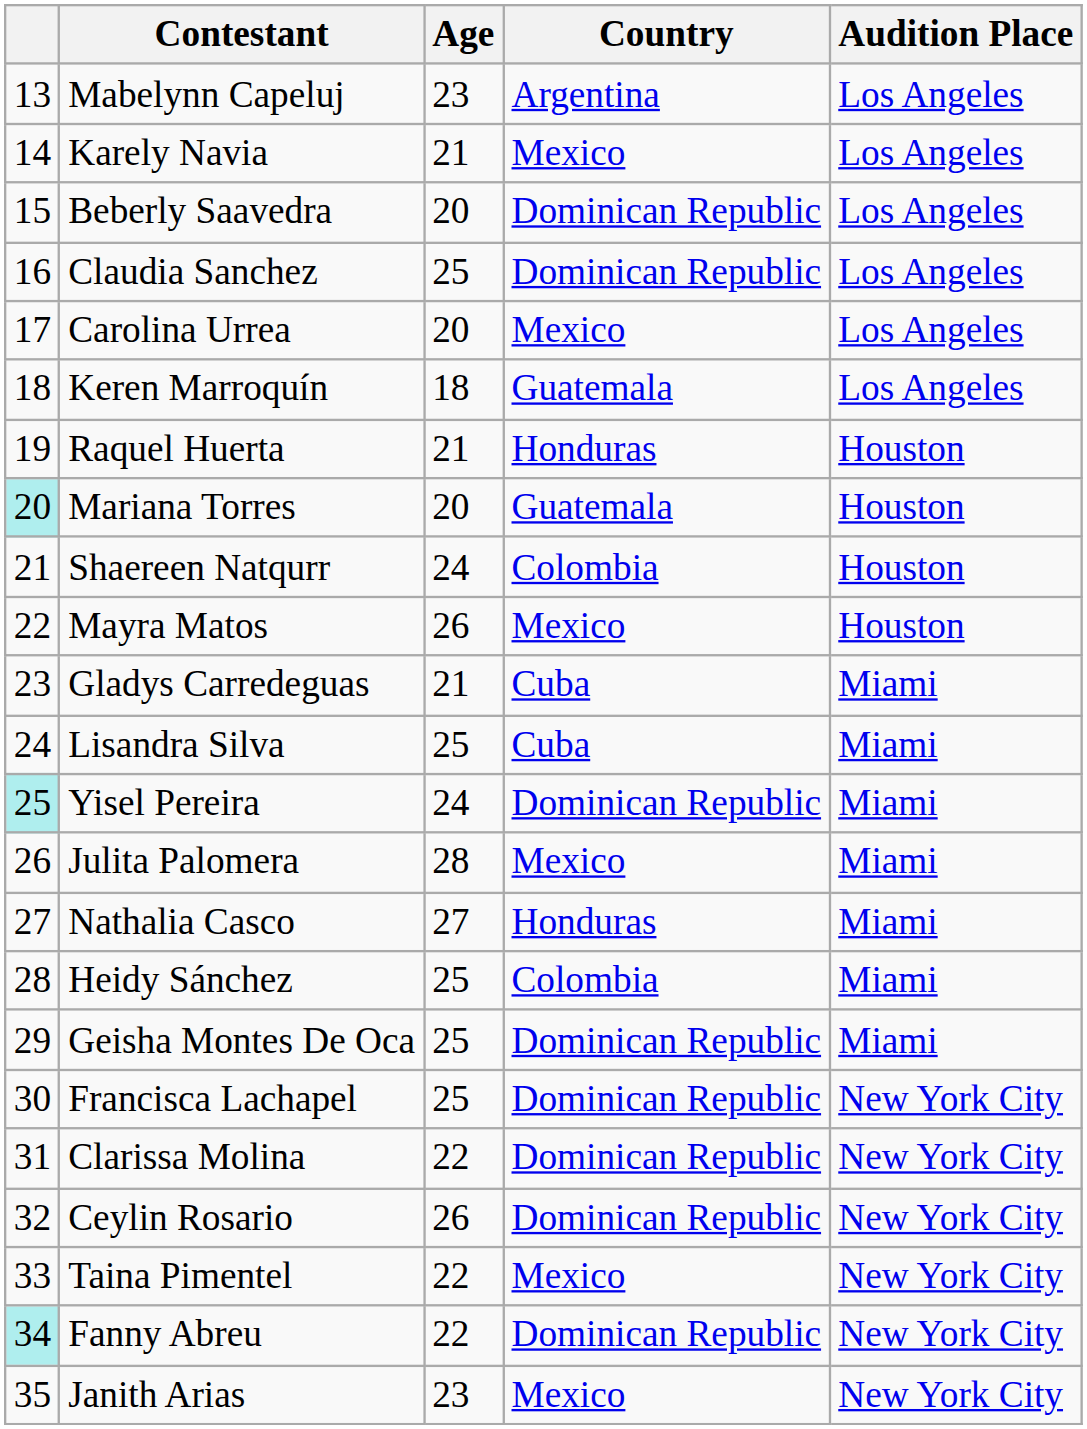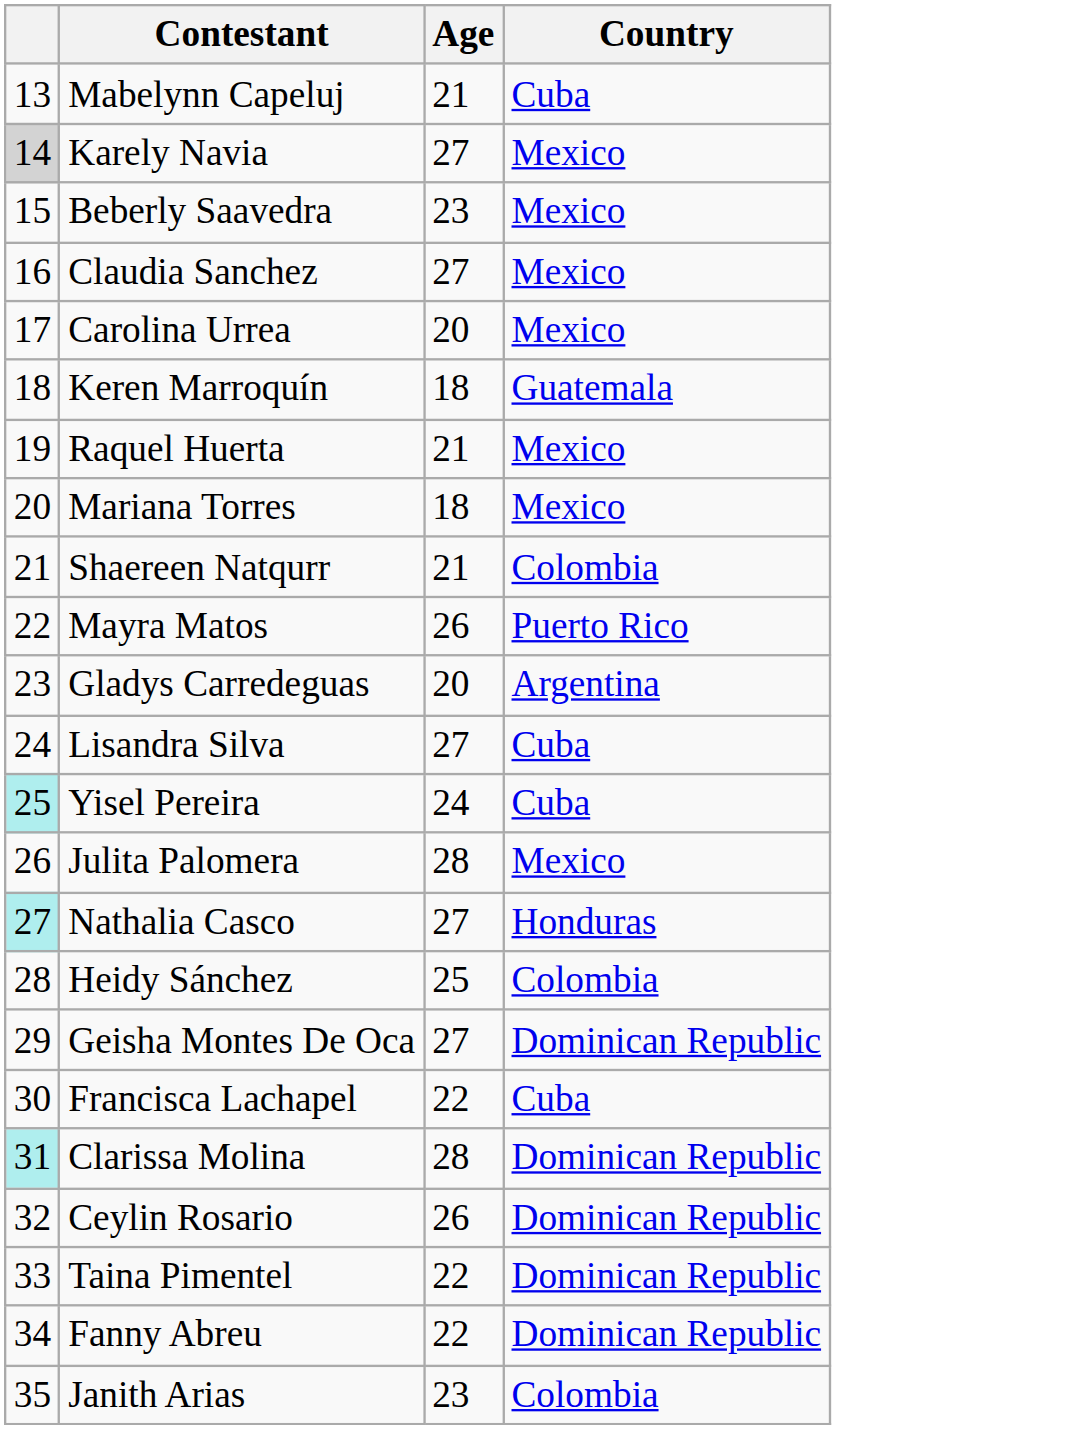- column: Audition Place | Los Angeles | Los Angeles | Los Angeles | Los Angeles | Los Angeles | Los Angeles | Houston | Houston | Houston | Houston | Miami | Miami | Miami | Miami | Miami | Miami | Miami | New York City | New York City | New York City | New York City | New York City | New York City
Mabelynn Capeluj | Age: 23 -> 21
Mabelynn Capeluj | Country: Argentina -> Cuba
Karely Navia | column 1: no background -> lightgrey background
Karely Navia | Age: 21 -> 27
Beberly Saavedra | Age: 20 -> 23
Beberly Saavedra | Country: Dominican Republic -> Mexico
Claudia Sanchez | Age: 25 -> 27
Claudia Sanchez | Country: Dominican Republic -> Mexico
Raquel Huerta | Country: Honduras -> Mexico
Mariana Torres | column 1: paleturquoise background -> no background
Mariana Torres | Age: 20 -> 18
Mariana Torres | Country: Guatemala -> Mexico
Shaereen Natqurr | Age: 24 -> 21
Mayra Matos | Country: Mexico -> Puerto Rico
Gladys Carredeguas | Age: 21 -> 20
Gladys Carredeguas | Country: Cuba -> Argentina
Lisandra Silva | Age: 25 -> 27
Yisel Pereira | Country: Dominican Republic -> Cuba
Nathalia Casco | column 1: no background -> paleturquoise background
Geisha Montes De Oca | Age: 25 -> 27
Francisca Lachapel | Age: 25 -> 22
Francisca Lachapel | Country: Dominican Republic -> Cuba
Clarissa Molina | column 1: no background -> paleturquoise background
Clarissa Molina | Age: 22 -> 28
Taina Pimentel | Country: Mexico -> Dominican Republic
Fanny Abreu | column 1: paleturquoise background -> no background
Janith Arias | Country: Mexico -> Colombia
